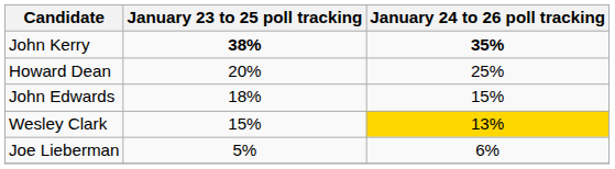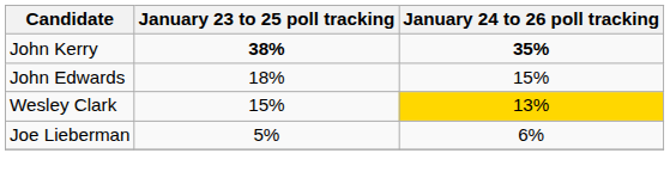- row: Howard Dean | 20% | 25%
